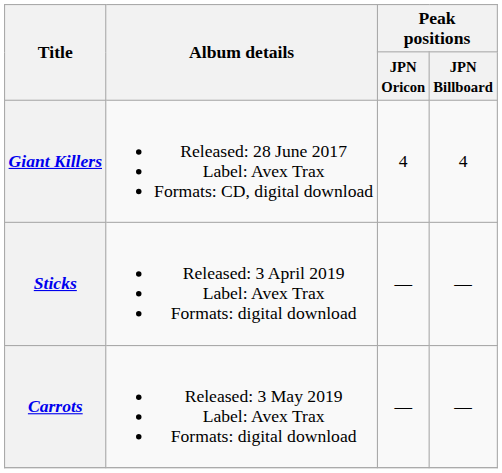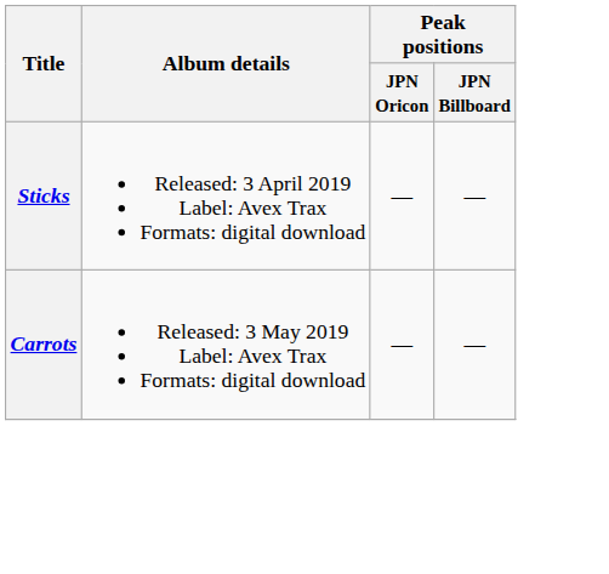- row: Giant Killers | Released: 28 June 2017 Label: Avex Trax Formats: CD, digital download | 4 | 4
